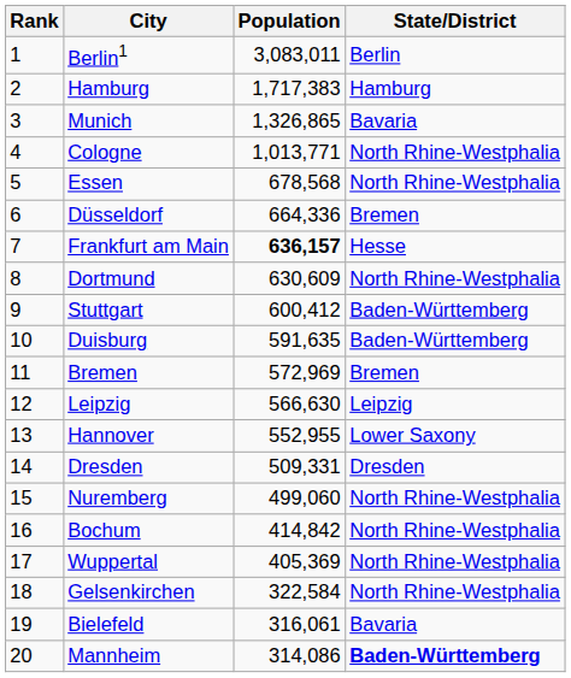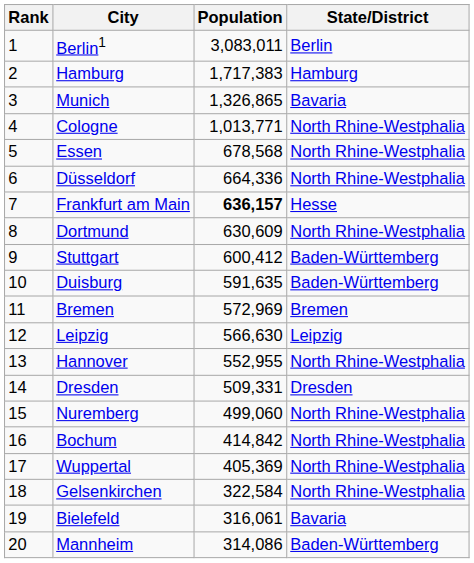Düsseldorf | State/District: Bremen -> North Rhine-Westphalia
Hannover | State/District: Lower Saxony -> North Rhine-Westphalia
Mannheim | State/District: bold -> normal
